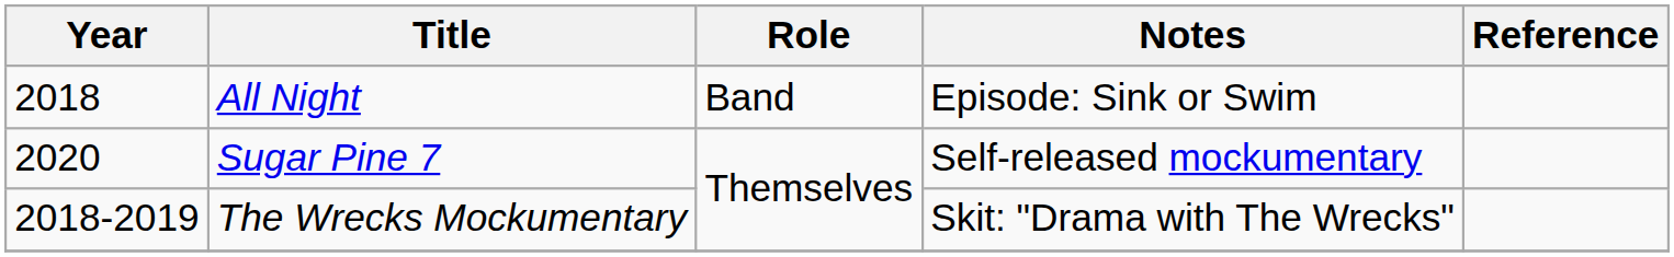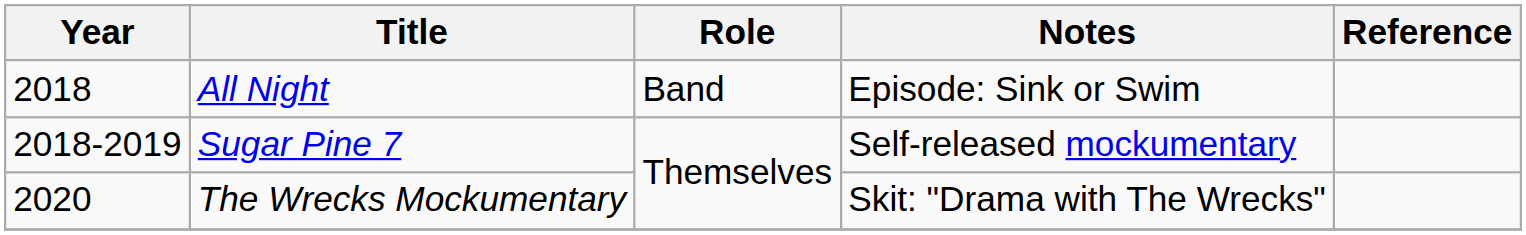Sugar Pine 7 | Year: 2020 -> 2018-2019
The Wrecks Mockumentary | Year: 2018-2019 -> 2020
